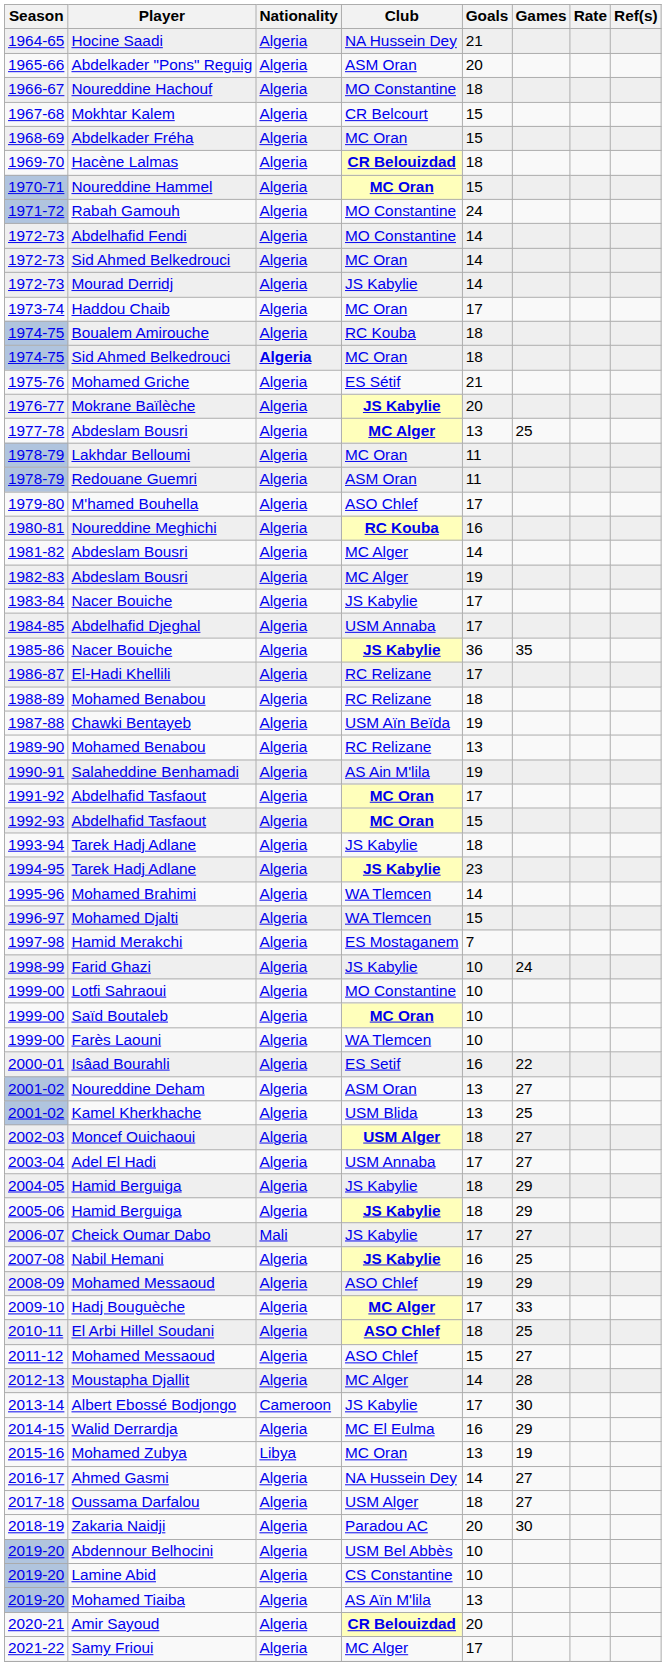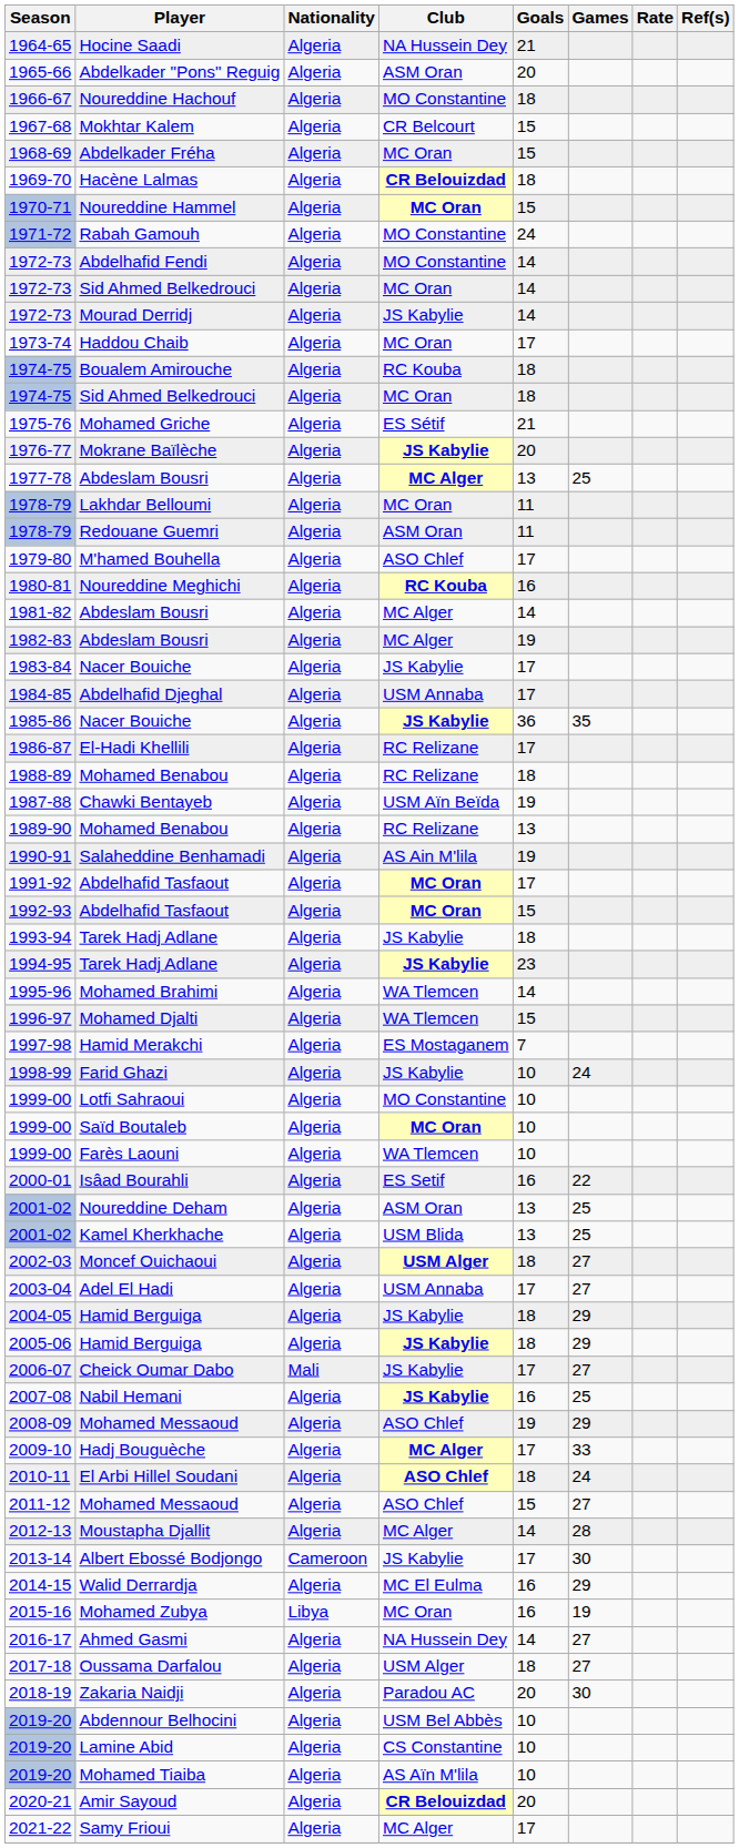1974-75 / Sid Ahmed Belkedrouci | Nationality: bold -> normal
2001-02 / Noureddine Deham | Games: 27 -> 25
2010-11 | Games: 25 -> 24
2015-16 | Goals: 13 -> 16
2019-20 / Mohamed Tiaiba | Goals: 13 -> 10
